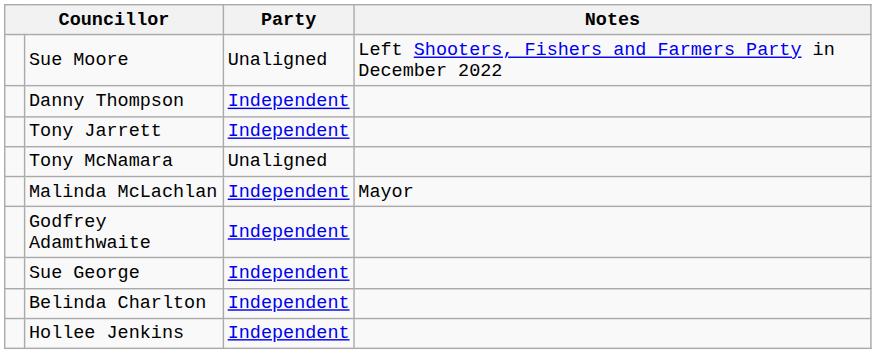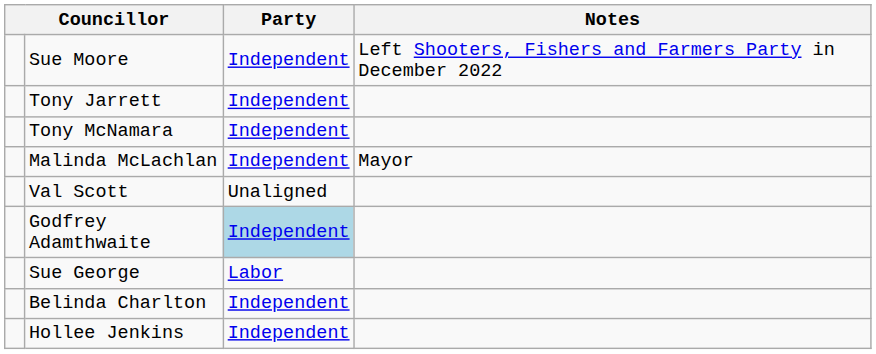Sue Moore | Party: Unaligned -> Independent
- row: Danny Thompson | Independent
Tony McNamara | Party: Unaligned -> Independent
+ row: Val Scott | Unaligned
Godfrey Adamthwaite | Party: no background -> lightblue background
Sue George | Party: Independent -> Labor
